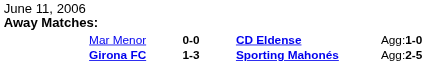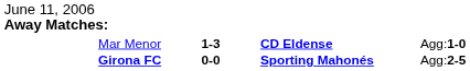Mar Menor | column 2: 0-0 -> 1-3
Girona FC | column 2: 1-3 -> 0-0
